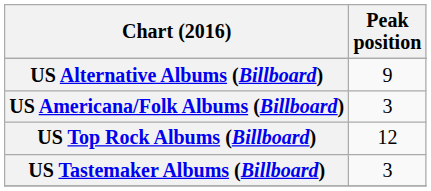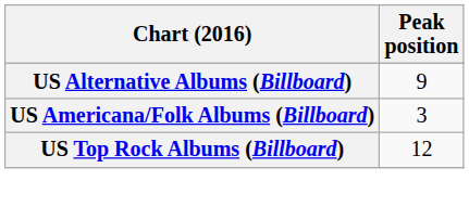- row: US Tastemaker Albums (Billboard) | 3
